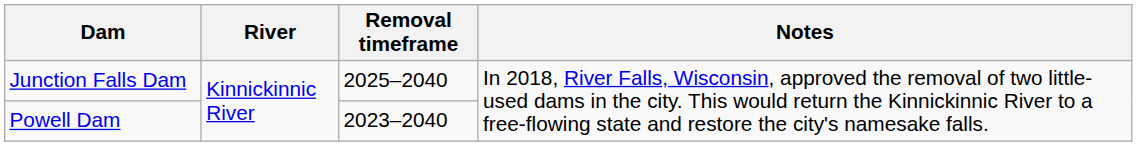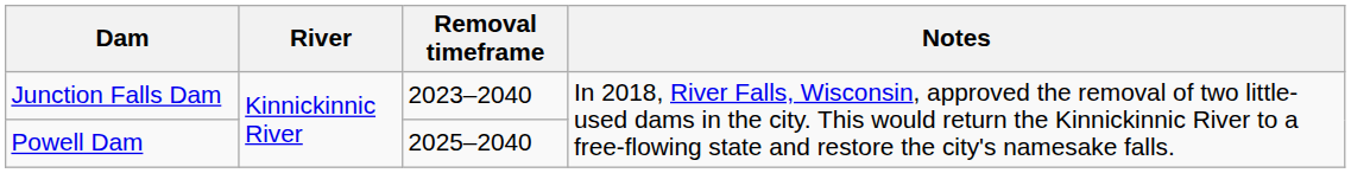Junction Falls Dam | Removal timeframe: 2025–2040 -> 2023–2040
Powell Dam | Removal timeframe: 2023–2040 -> 2025–2040
